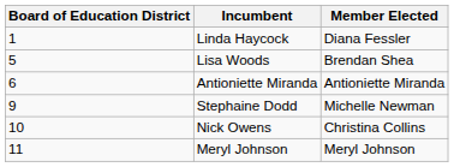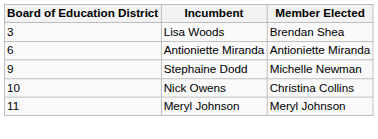- row: 1 | Linda Haycock | Diana Fessler
Lisa Woods | Board of Education District: 5 -> 3
